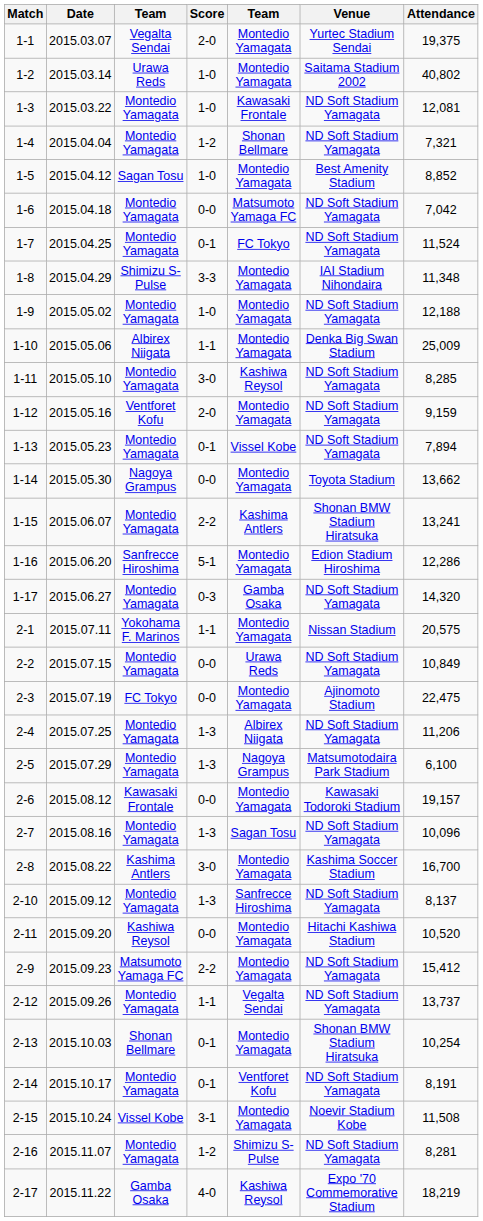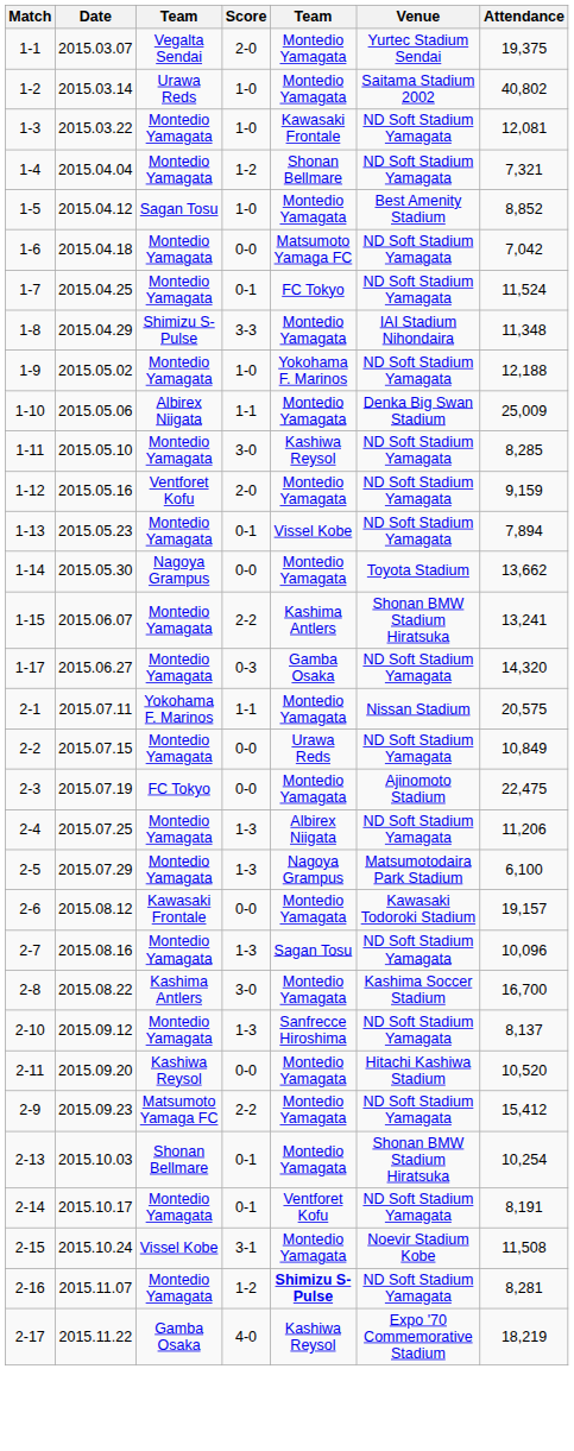1-9 | column 5: Montedio Yamagata -> Yokohama F. Marinos
- row: 1-16 | 2015.06.20 | Sanfrecce Hiroshima | 5-1 | Montedio Yamagata | Edion Stadium Hiroshima | 12,286
- row: 2-12 | 2015.09.26 | Montedio Yamagata | 1-1 | Vegalta Sendai | ND Soft Stadium Yamagata | 13,737
2-16 | column 5: normal -> bold
